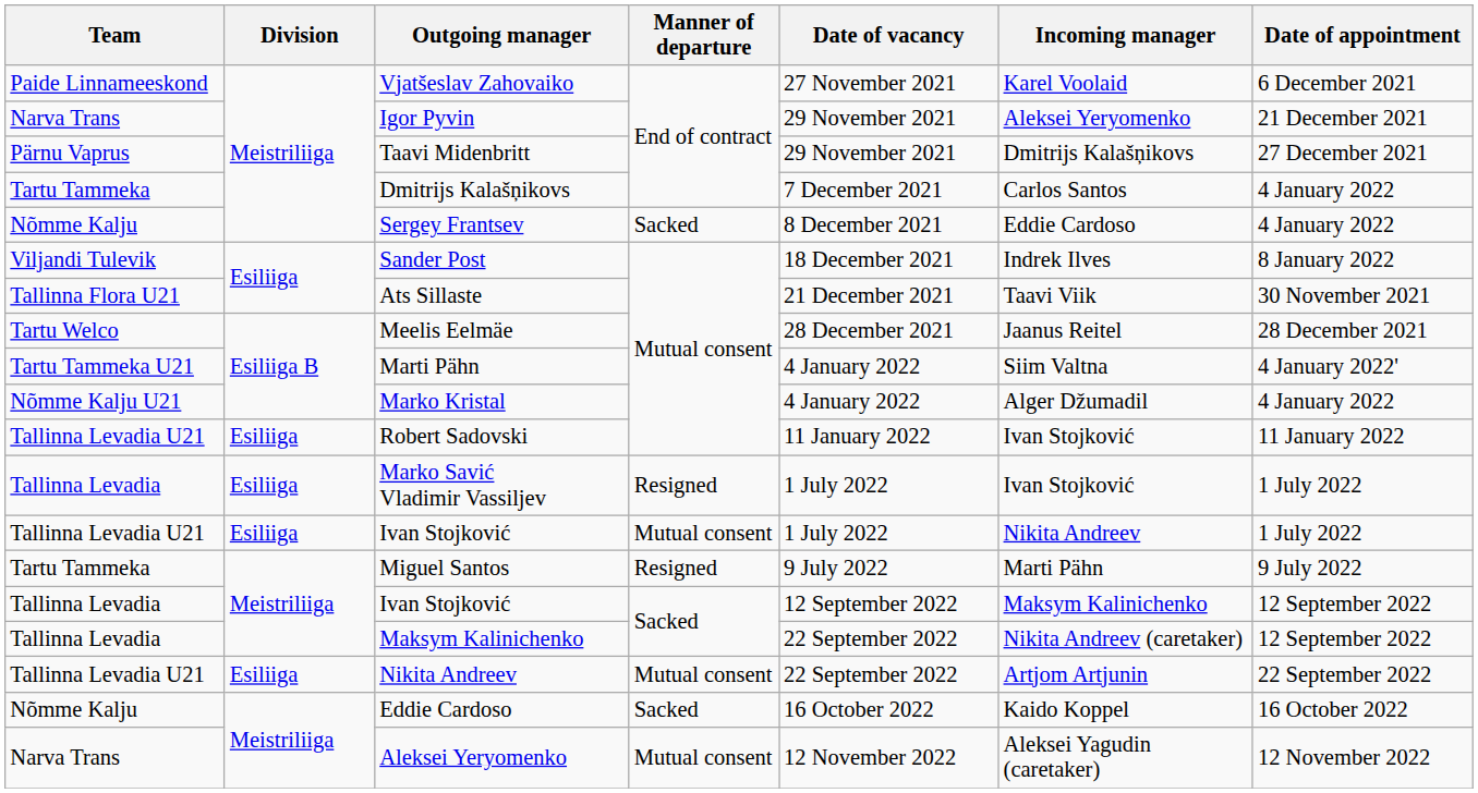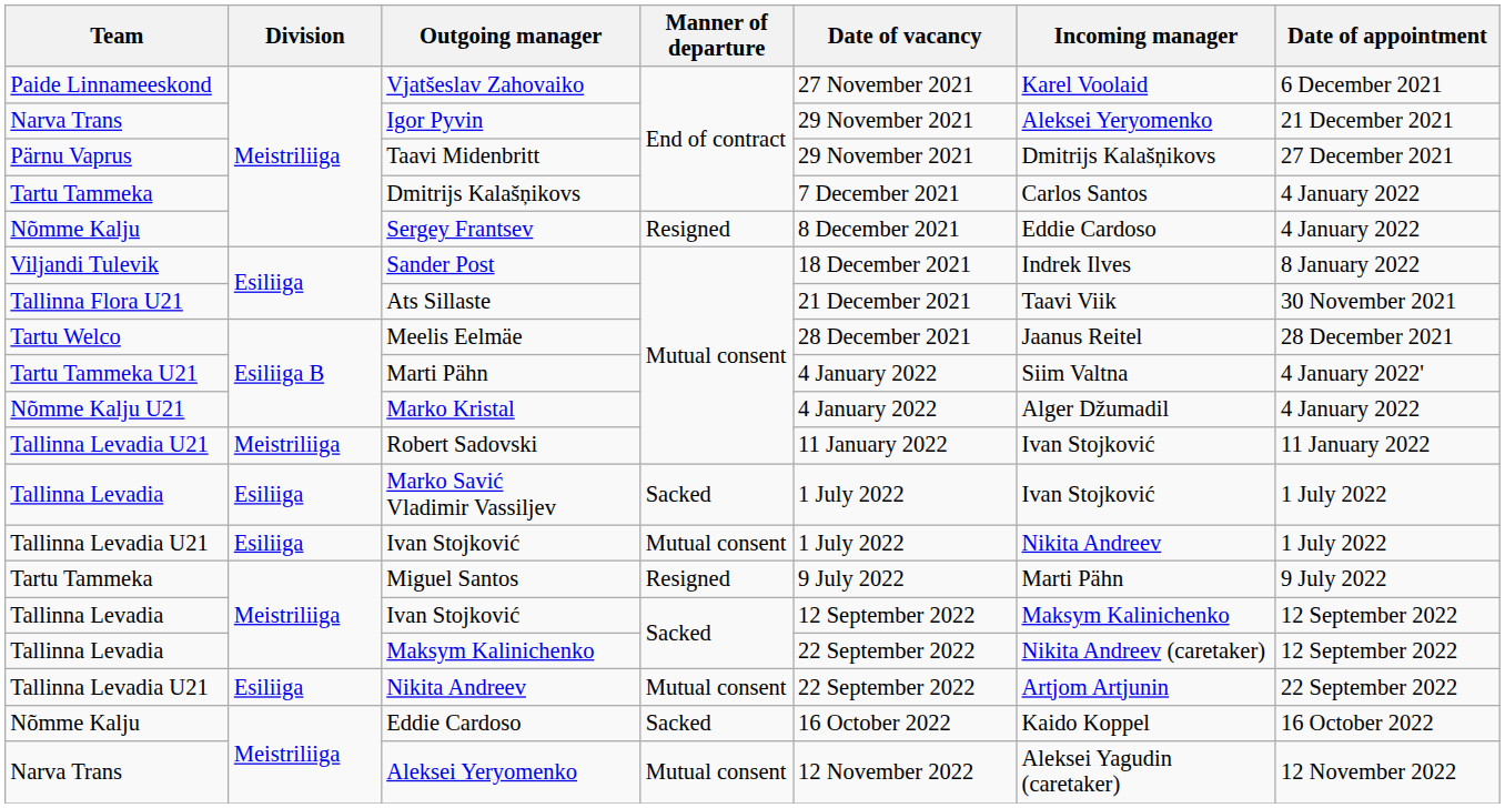Sergey Frantsev | Manner of departure: Sacked -> Resigned
Robert Sadovski | Division: Esiliiga -> Meistriliiga
Marko Savić Vladimir Vassiljev | Manner of departure: Resigned -> Sacked
